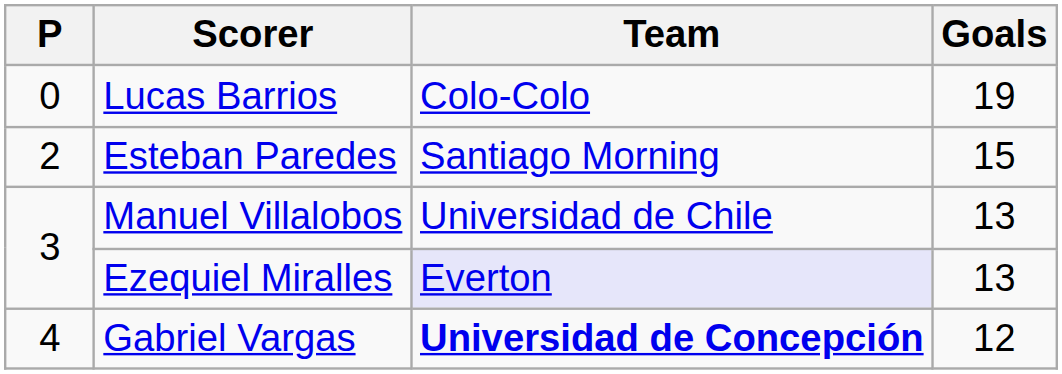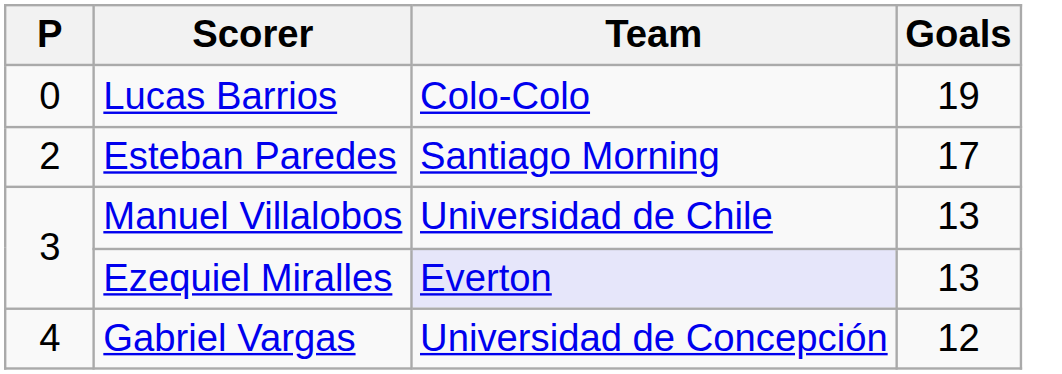Esteban Paredes | Goals: 15 -> 17
Gabriel Vargas | Team: bold -> normal
